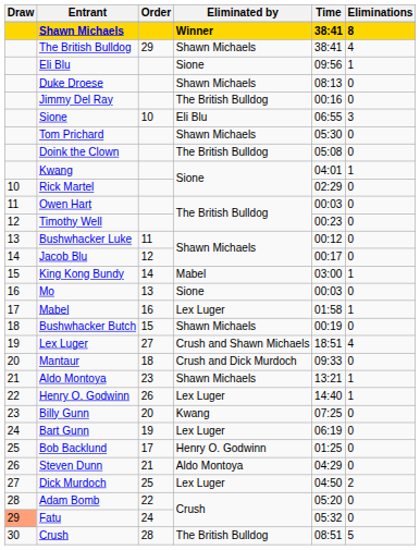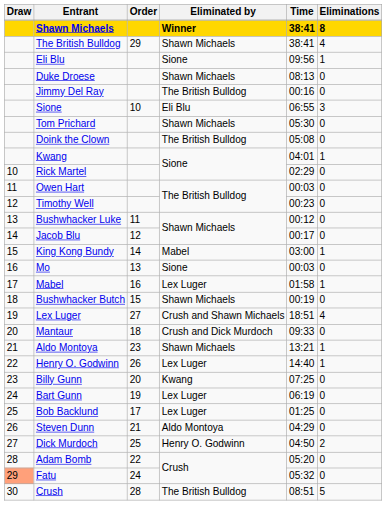Bob Backlund | Eliminated by: Henry O. Godwinn -> Lex Luger
Dick Murdoch | Eliminated by: Lex Luger -> Henry O. Godwinn
